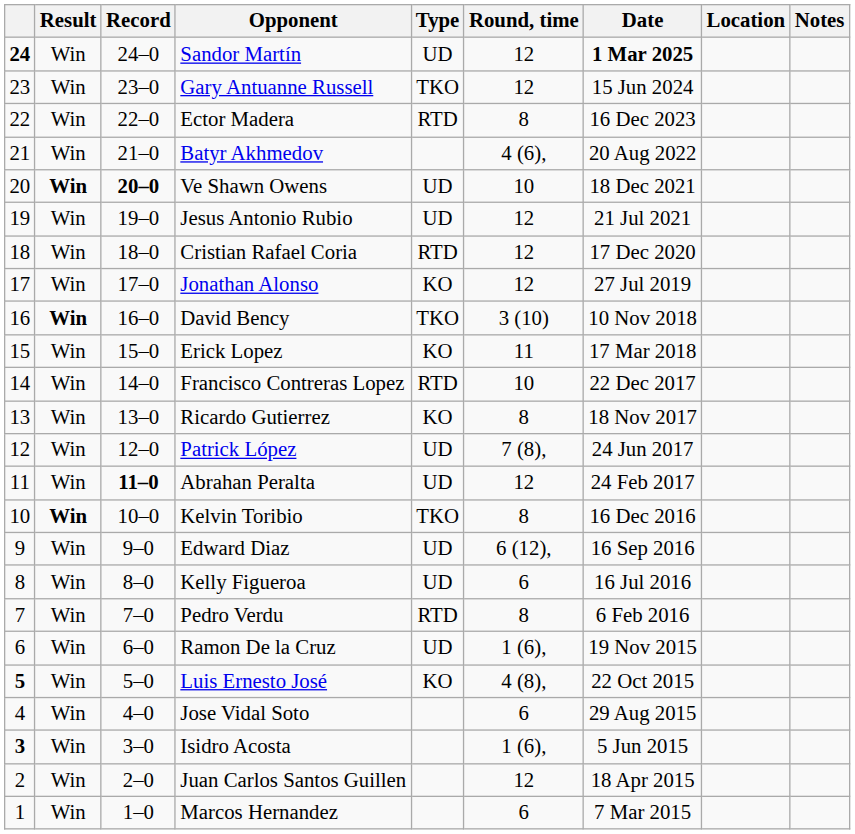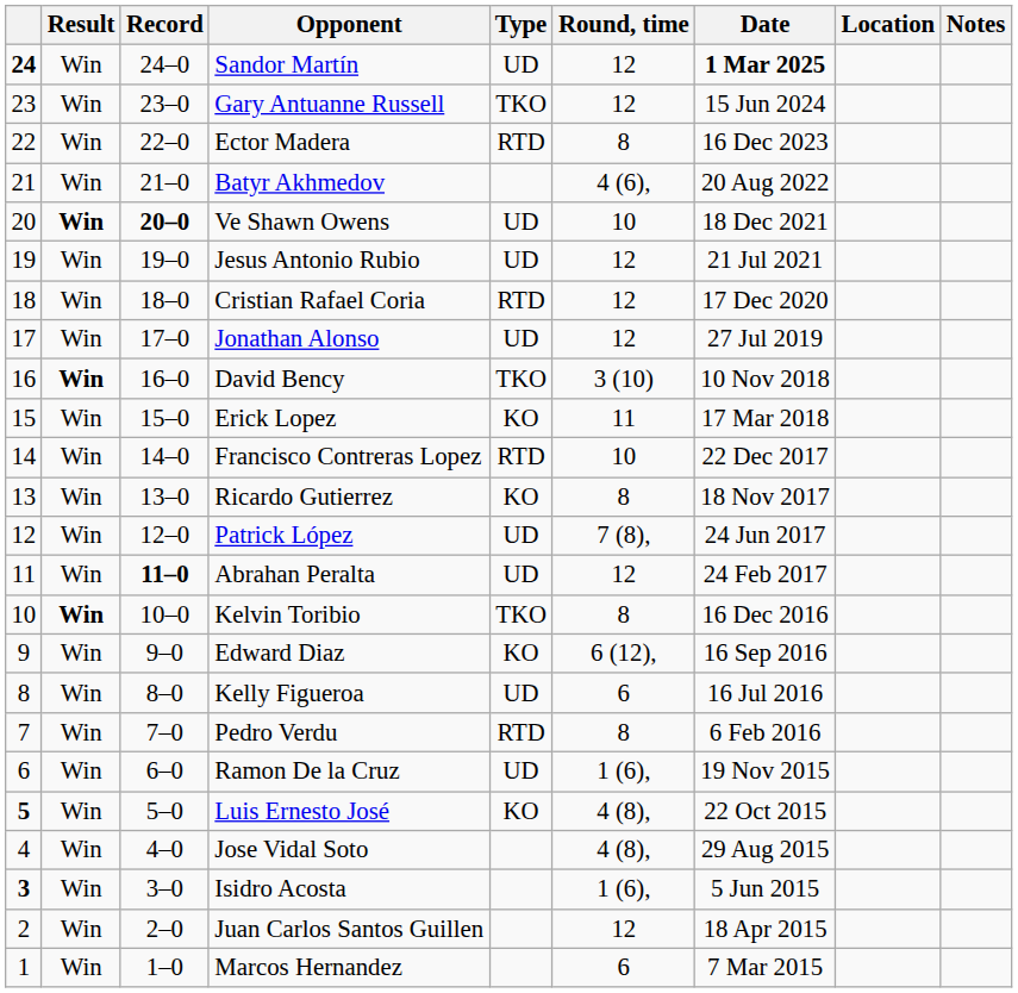Jonathan Alonso | Type: KO -> UD
Edward Diaz | Type: UD -> KO
Jose Vidal Soto | Round, time: 6 -> 4 (8),
